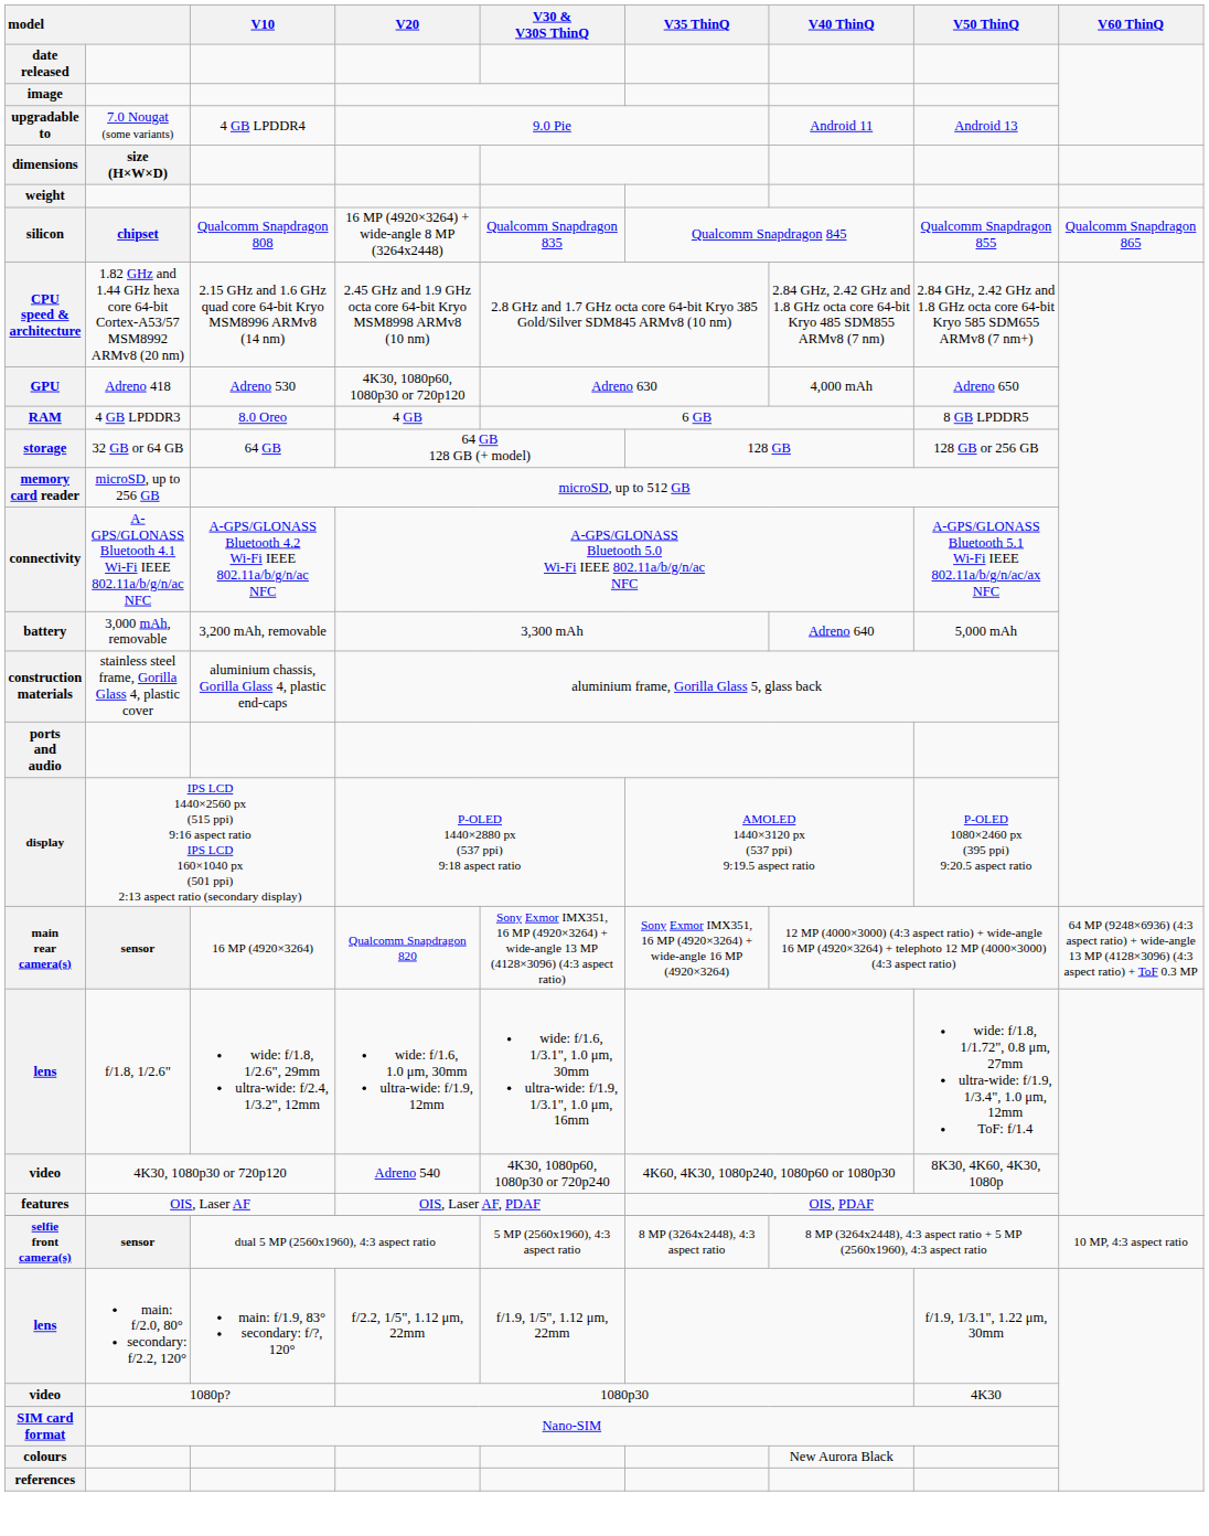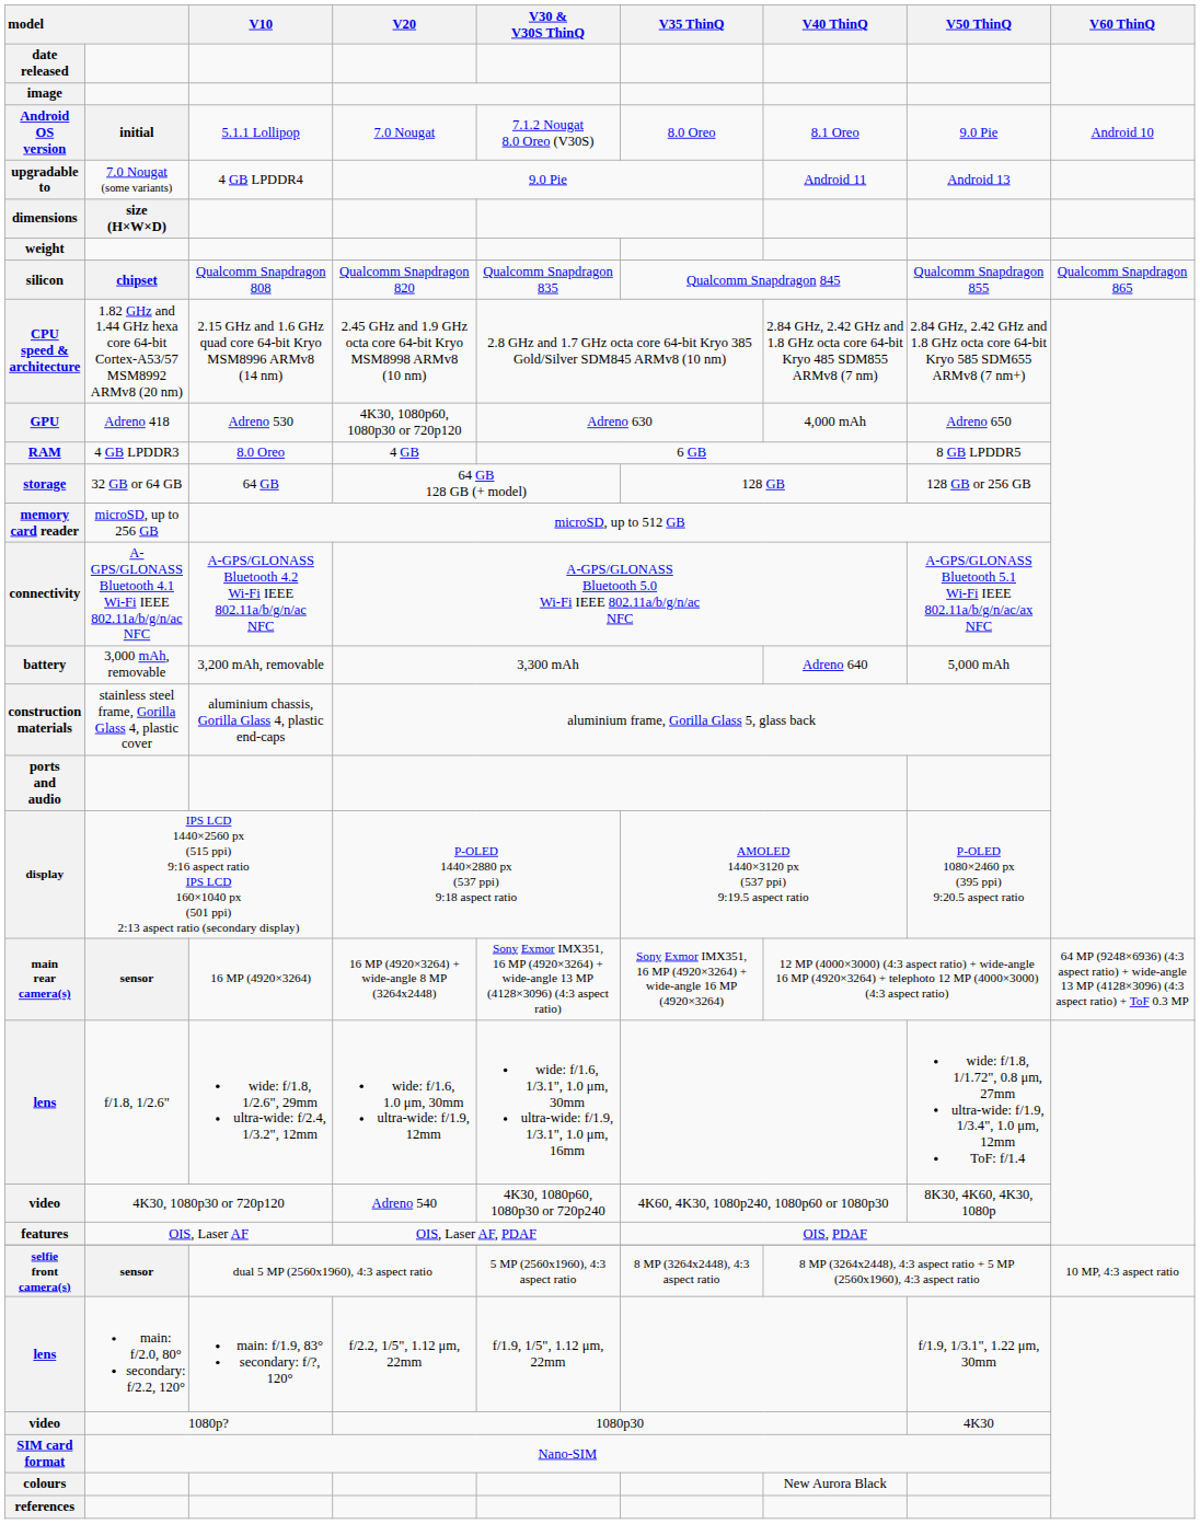+ row: Android OS version | initial | 5.1.1 Lollipop | 7.0 Nougat | 7.1.2 Nougat 8.0 Oreo (V30S) | 8.0 Oreo | 8.1 Oreo | 9.0 Pie | Android 10
silicon | V20: 16 MP (4920×3264) + wide-angle 8 MP (3264x2448) -> Qualcomm Snapdragon 820
main rear camera(s) | V20: Qualcomm Snapdragon 820 -> 16 MP (4920×3264) + wide-angle 8 MP (3264x2448)
